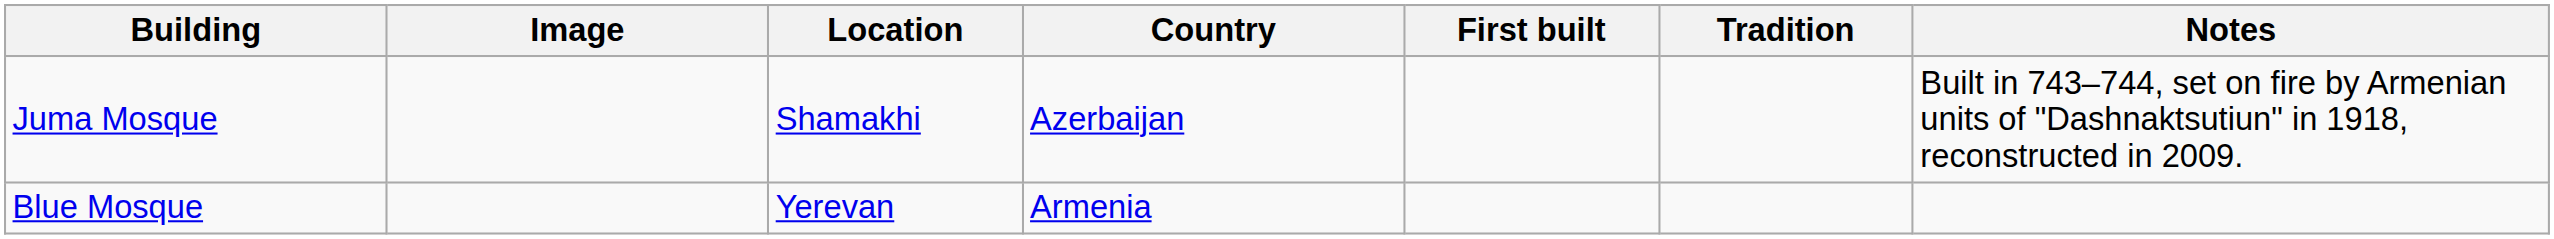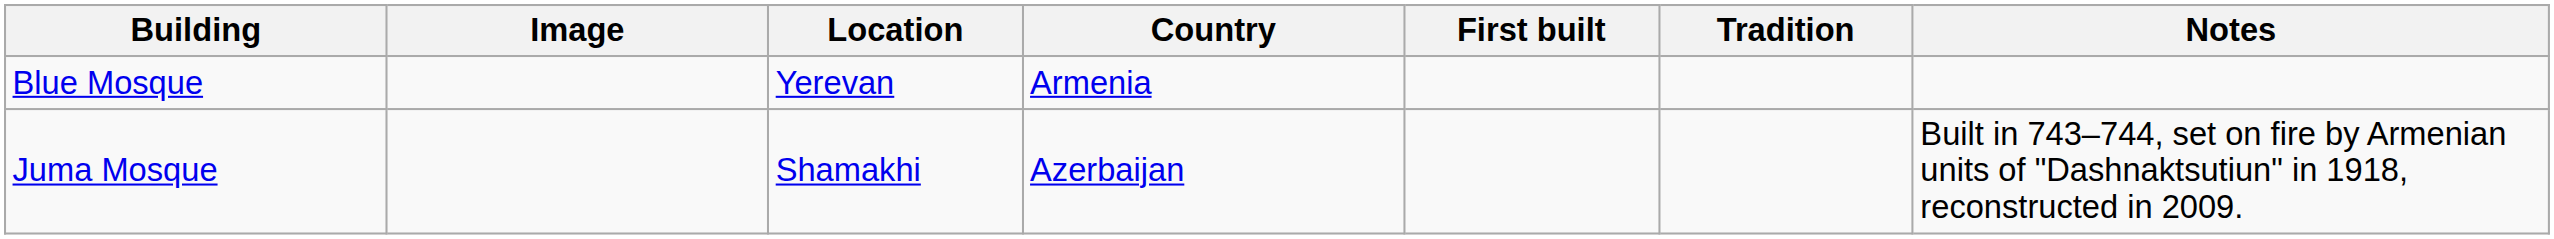rows swapped: Juma Mosque <-> Blue Mosque
